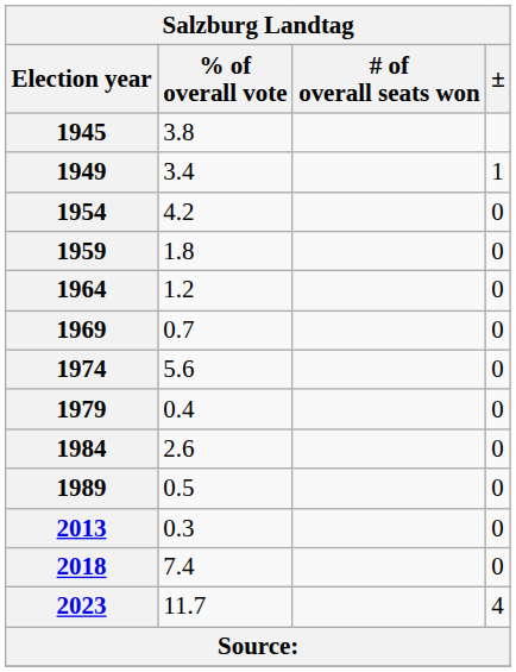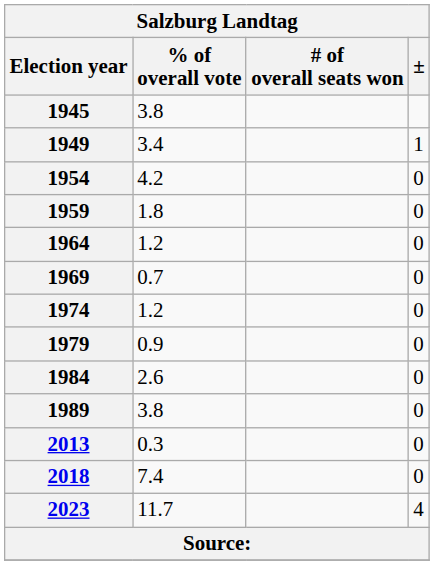1974 | % of overall vote: 5.6 -> 1.2
1979 | % of overall vote: 0.4 -> 0.9
1989 | % of overall vote: 0.5 -> 3.8
